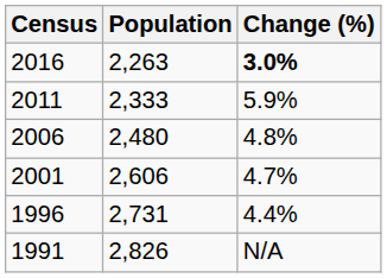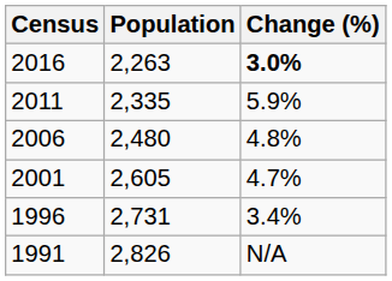2011 | Population: 2,333 -> 2,335
2001 | Population: 2,606 -> 2,605
1996 | Change (%): 4.4% -> 3.4%
